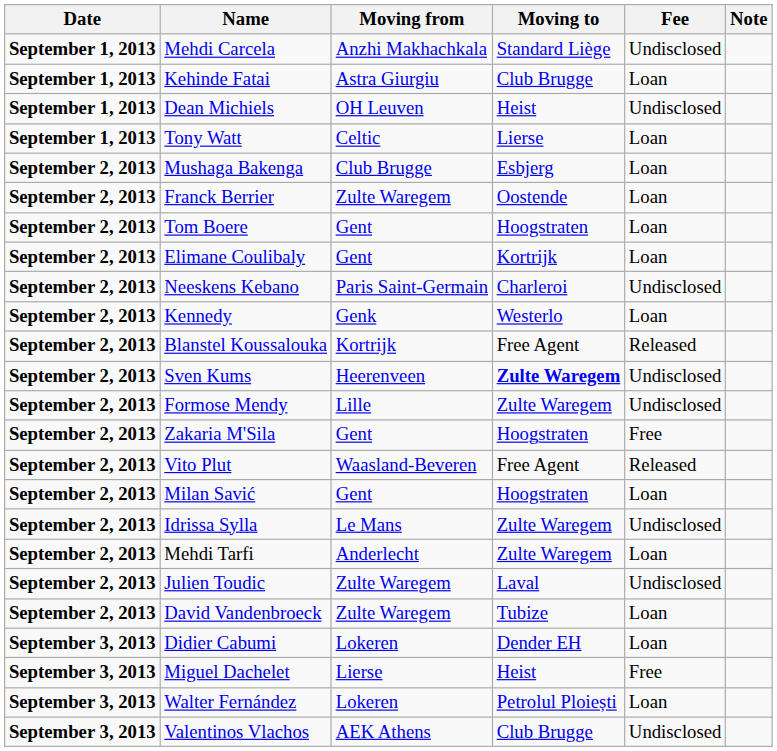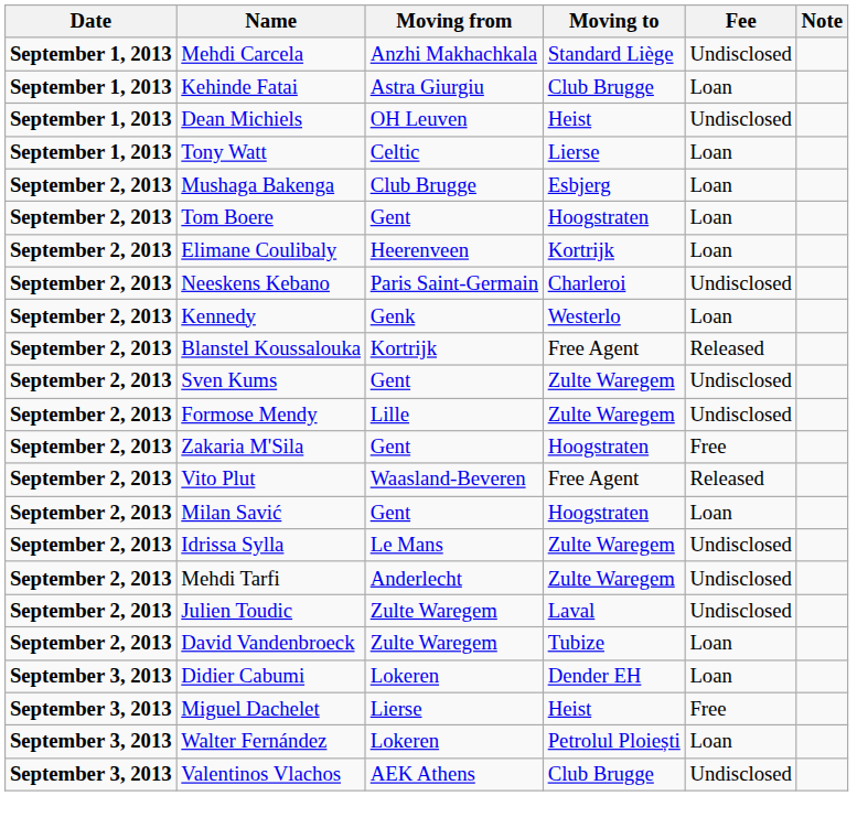- row: September 2, 2013 | Franck Berrier | Zulte Waregem | Oostende | Loan
Elimane Coulibaly | Moving from: Gent -> Heerenveen
Sven Kums | Moving from: Heerenveen -> Gent
Sven Kums | Moving to: bold -> normal
Mehdi Tarfi | Fee: Loan -> Undisclosed
